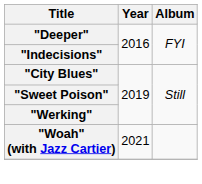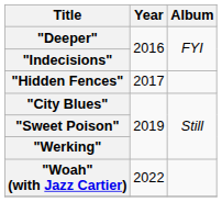+ row: "Hidden Fences" | 2017
"Woah" (with Jazz Cartier) | Year: 2021 -> 2022
